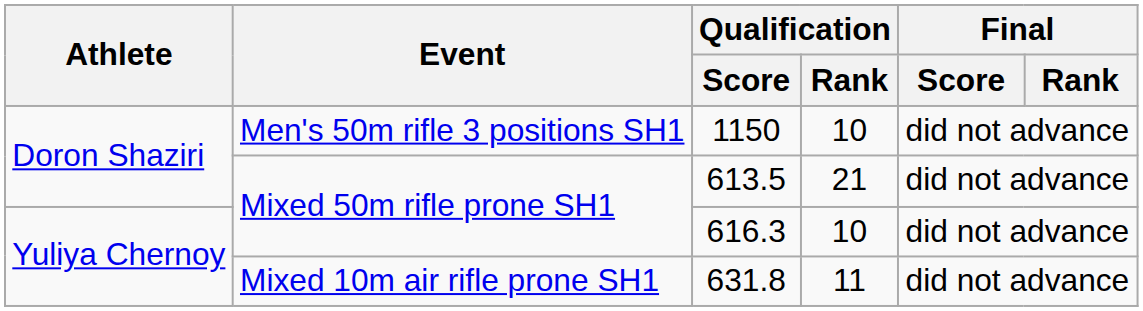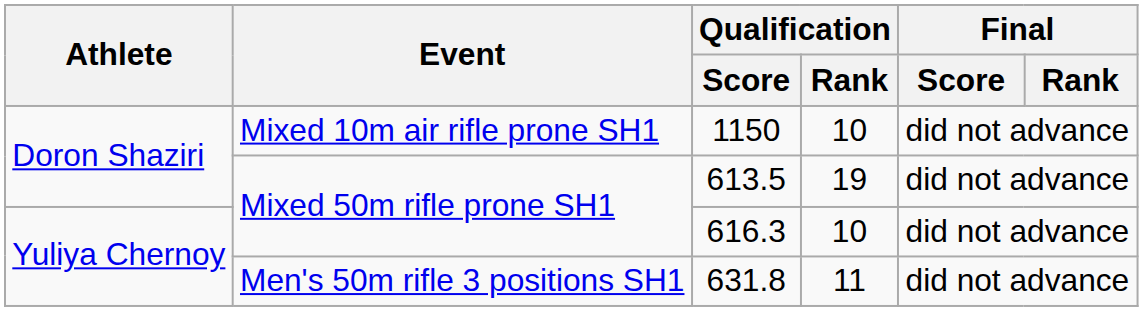1150 | Event: Men's 50m rifle 3 positions SH1 -> Mixed 10m air rifle prone SH1
613.5 | Qualification / Rank: 21 -> 19
631.8 | Event: Mixed 10m air rifle prone SH1 -> Men's 50m rifle 3 positions SH1
